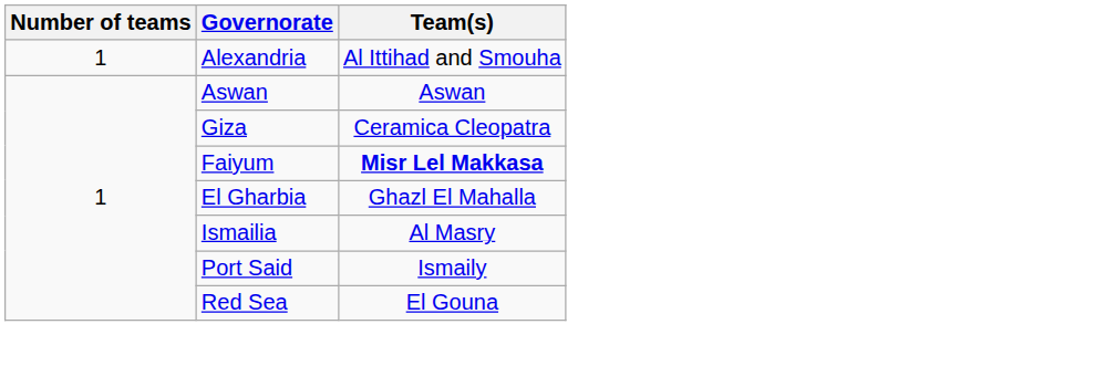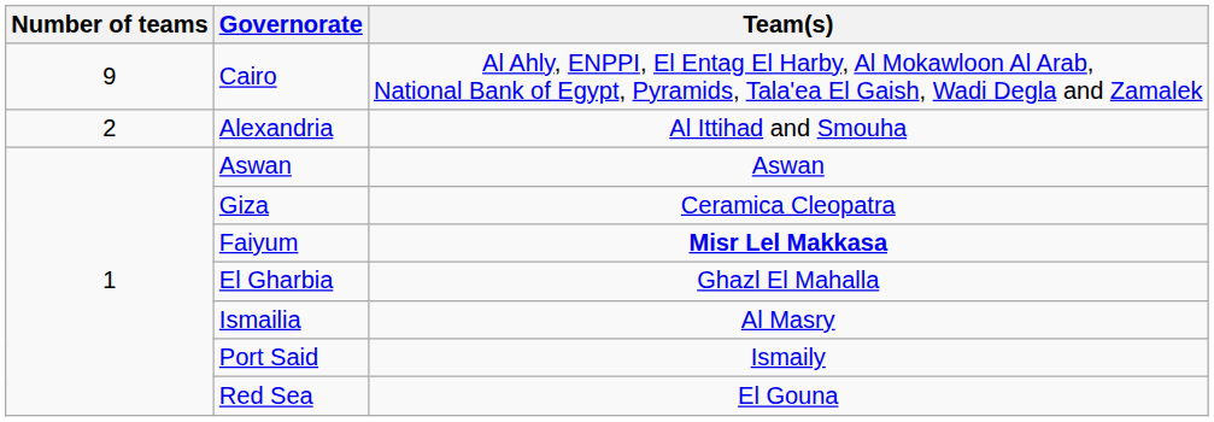+ row: 9 | Cairo | Al Ahly, ENPPI, El Entag El Harby, Al Mokawloon Al Arab, National Bank of Egypt, Pyramids, Tala'ea El Gaish, Wadi Degla and Zamalek
Alexandria | Number of teams: 1 -> 2
